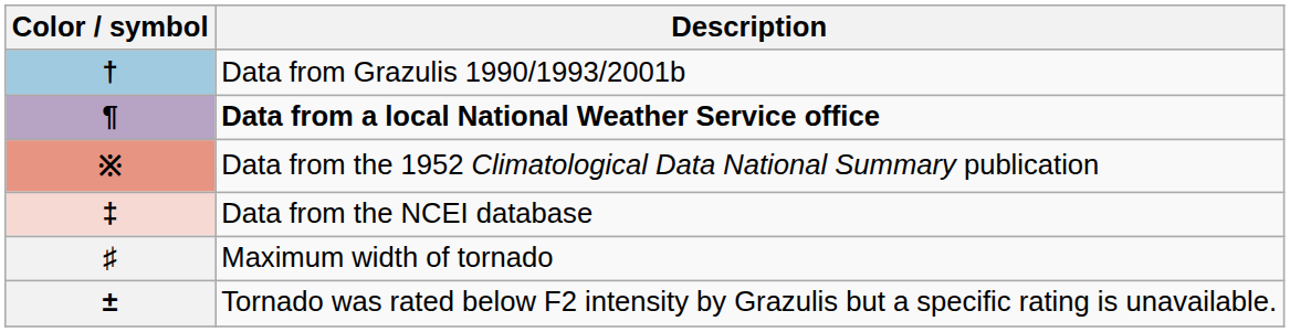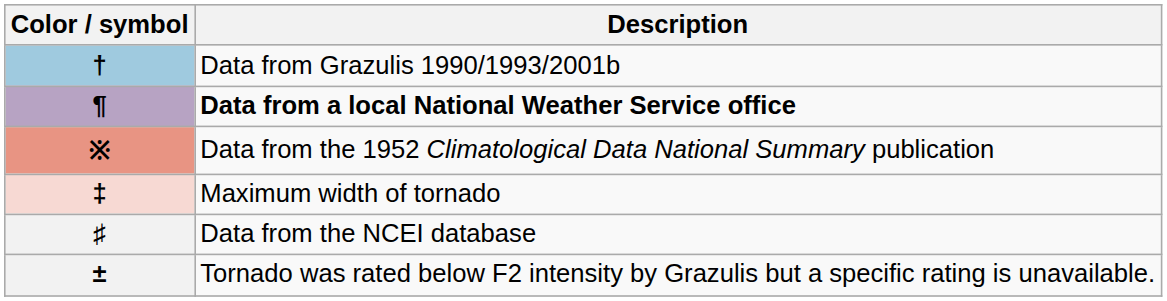‡ | Description: Data from the NCEI database -> Maximum width of tornado
♯ | Description: Maximum width of tornado -> Data from the NCEI database
